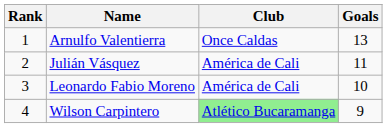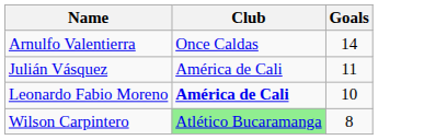- column: Rank | 1 | 2 | 3 | 4
Arnulfo Valentierra | Goals: 13 -> 14
Leonardo Fabio Moreno | Club: normal -> bold
Wilson Carpintero | Goals: 9 -> 8
